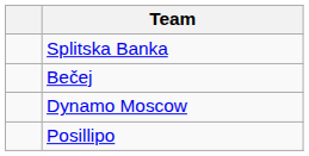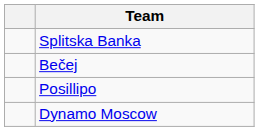rows swapped: Dynamo Moscow <-> Posillipo
